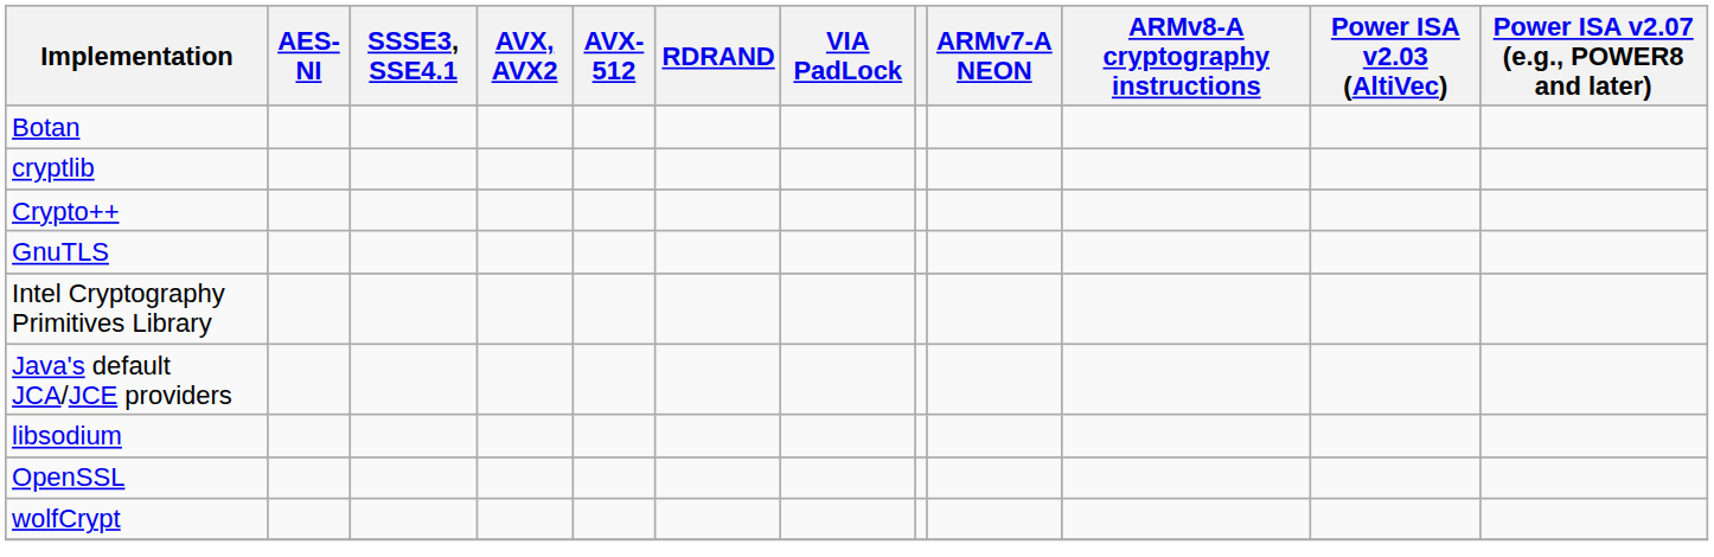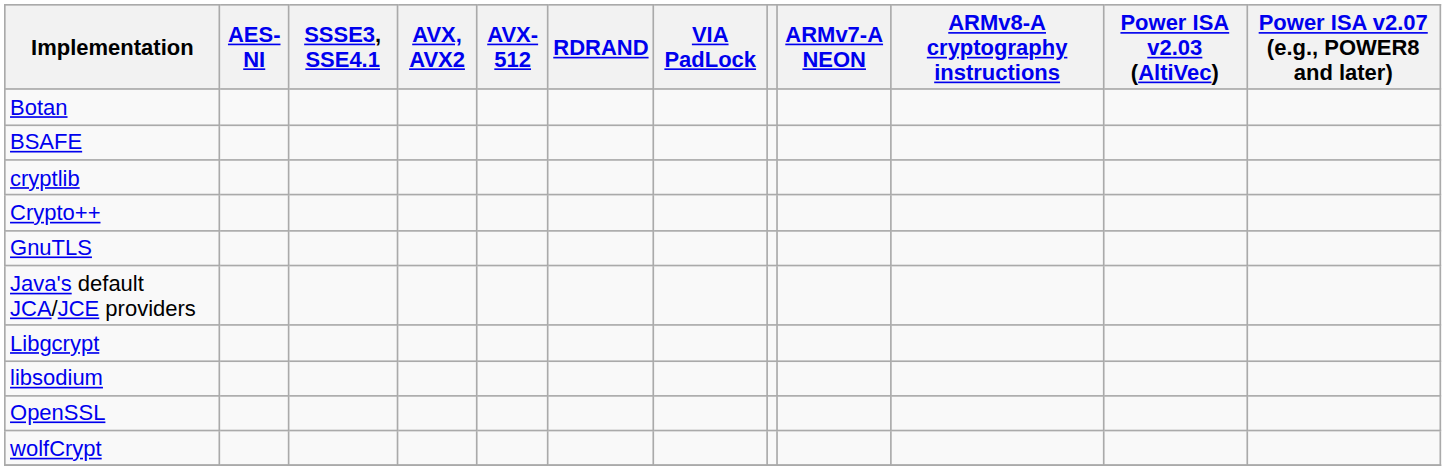+ row: BSAFE
- row: Intel Cryptography Primitives Library
+ row: Libgcrypt
